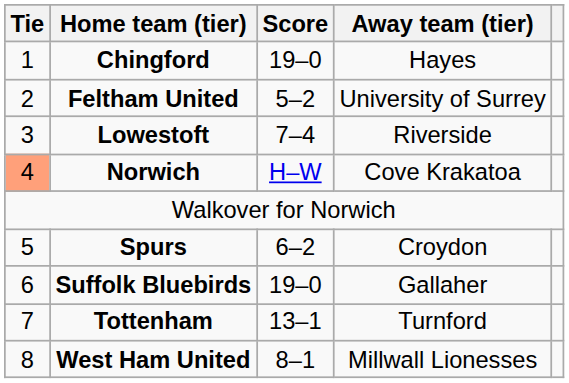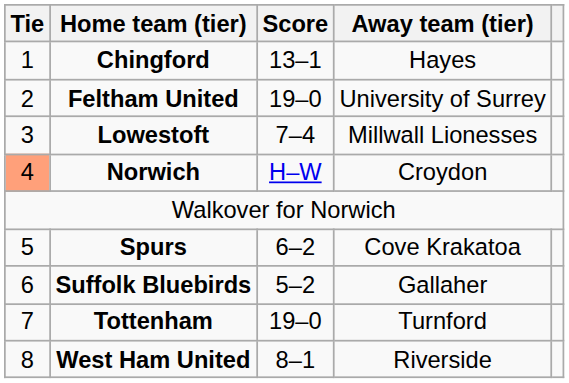Chingford | Score: 19–0 -> 13–1
Feltham United | Score: 5–2 -> 19–0
Lowestoft | Away team (tier): Riverside -> Millwall Lionesses
Norwich | Away team (tier): Cove Krakatoa -> Croydon
Spurs | Away team (tier): Croydon -> Cove Krakatoa
Suffolk Bluebirds | Score: 19–0 -> 5–2
Tottenham | Score: 13–1 -> 19–0
West Ham United | Away team (tier): Millwall Lionesses -> Riverside
